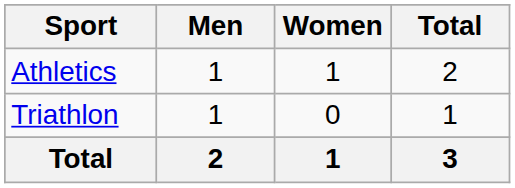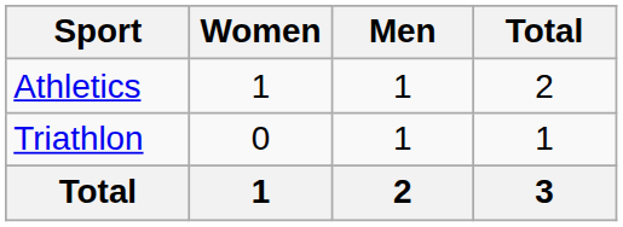columns swapped: Men <-> Women
